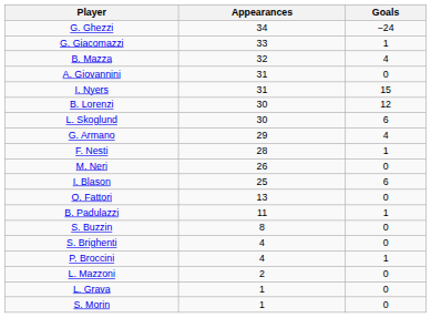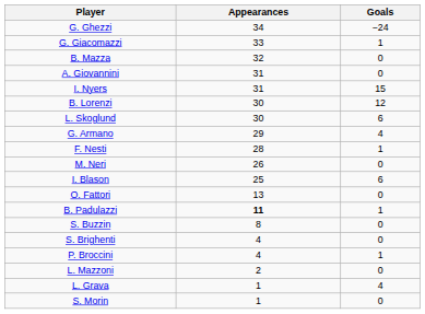B. Mazza | Goals: 4 -> 0
B. Padulazzi | Appearances: normal -> bold
L. Grava | Goals: 0 -> 4
